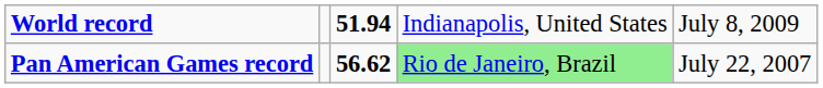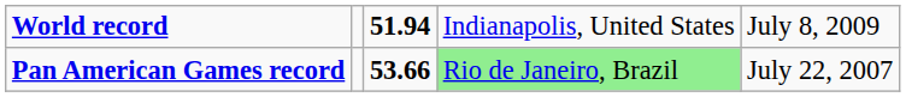Pan American Games record | column 3: 56.62 -> 53.66
